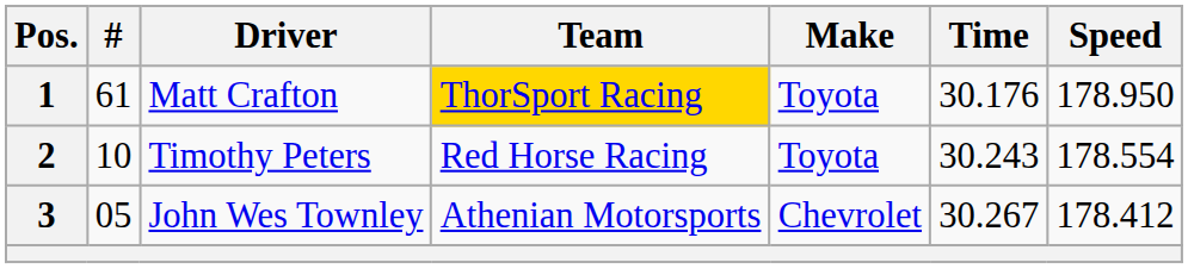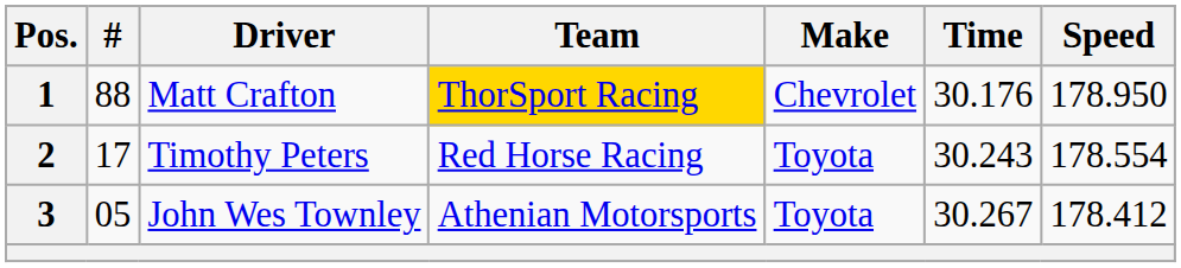1 | #: 61 -> 88
1 | Make: Toyota -> Chevrolet
2 | #: 10 -> 17
3 | Make: Chevrolet -> Toyota
